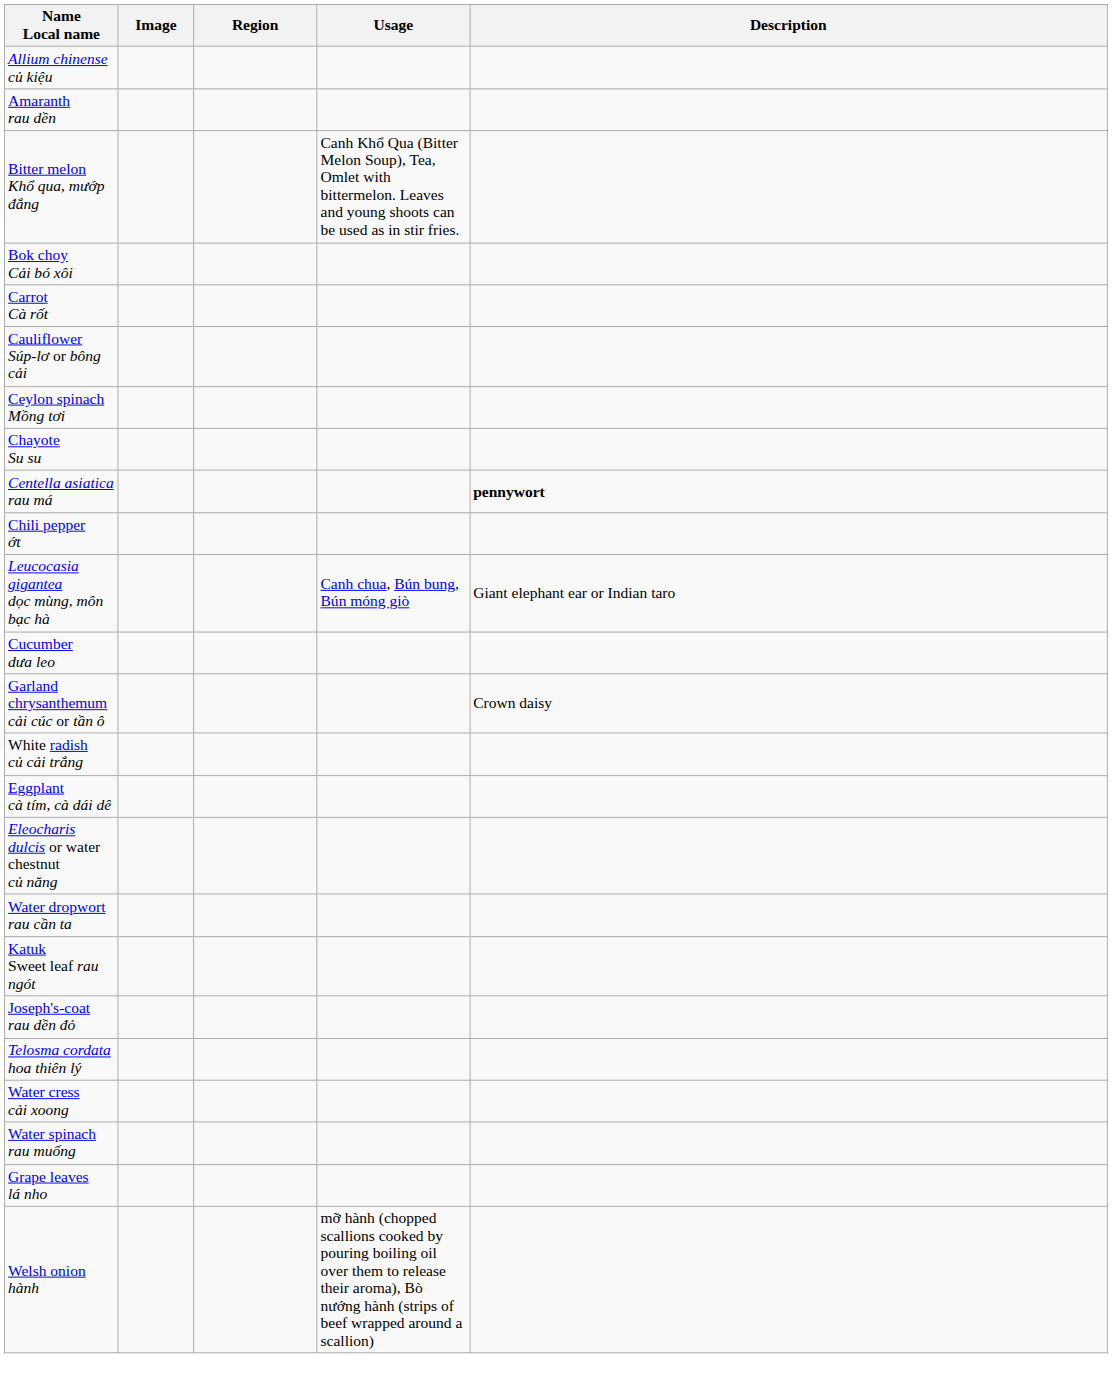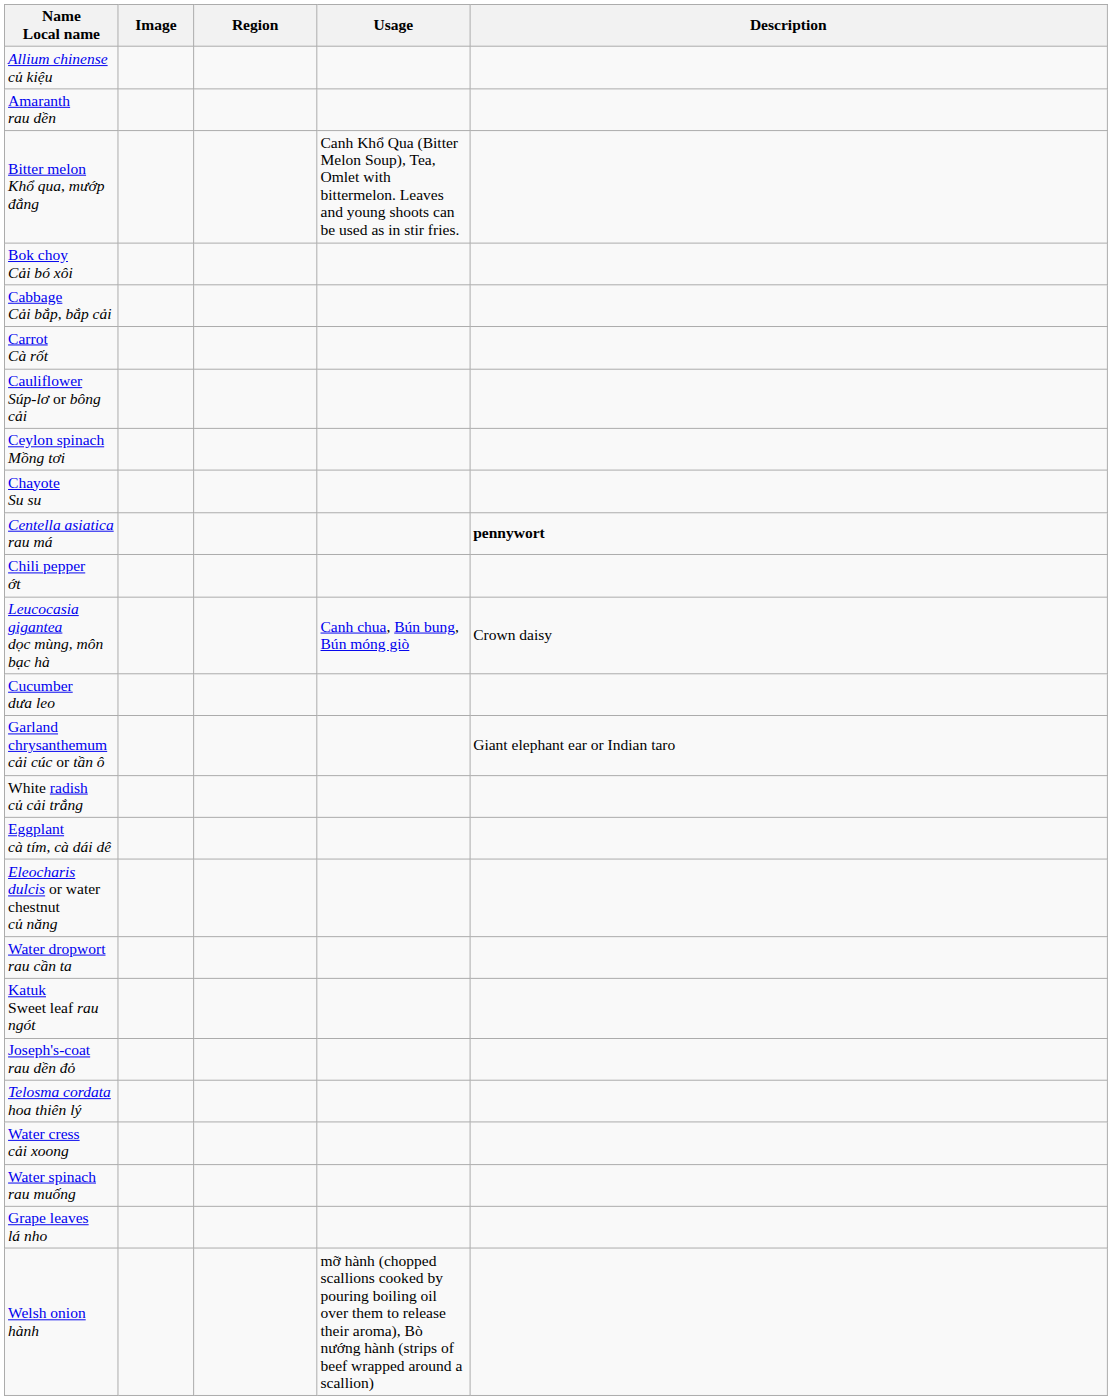+ row: Cabbage Cải bắp, bắp cải
Leucocasia gigantea dọc mùng, môn bạc hà | Description: Giant elephant ear or Indian taro -> Crown daisy
Garland chrysanthemum cải cúc or tần ô | Description: Crown daisy -> Giant elephant ear or Indian taro
